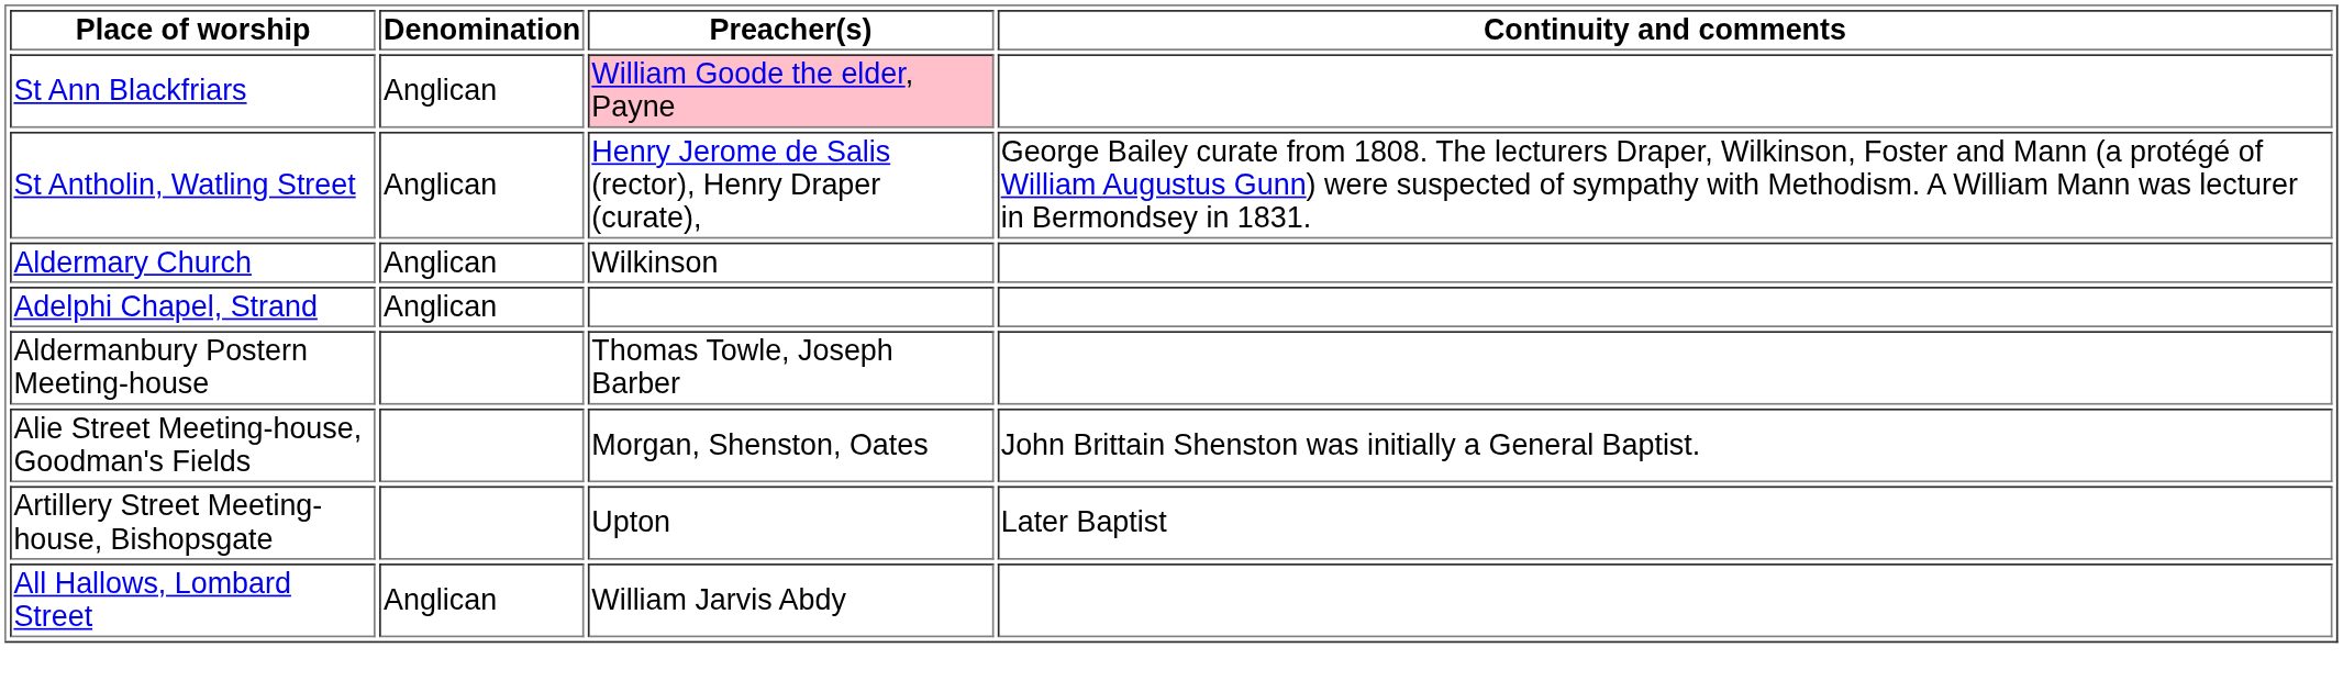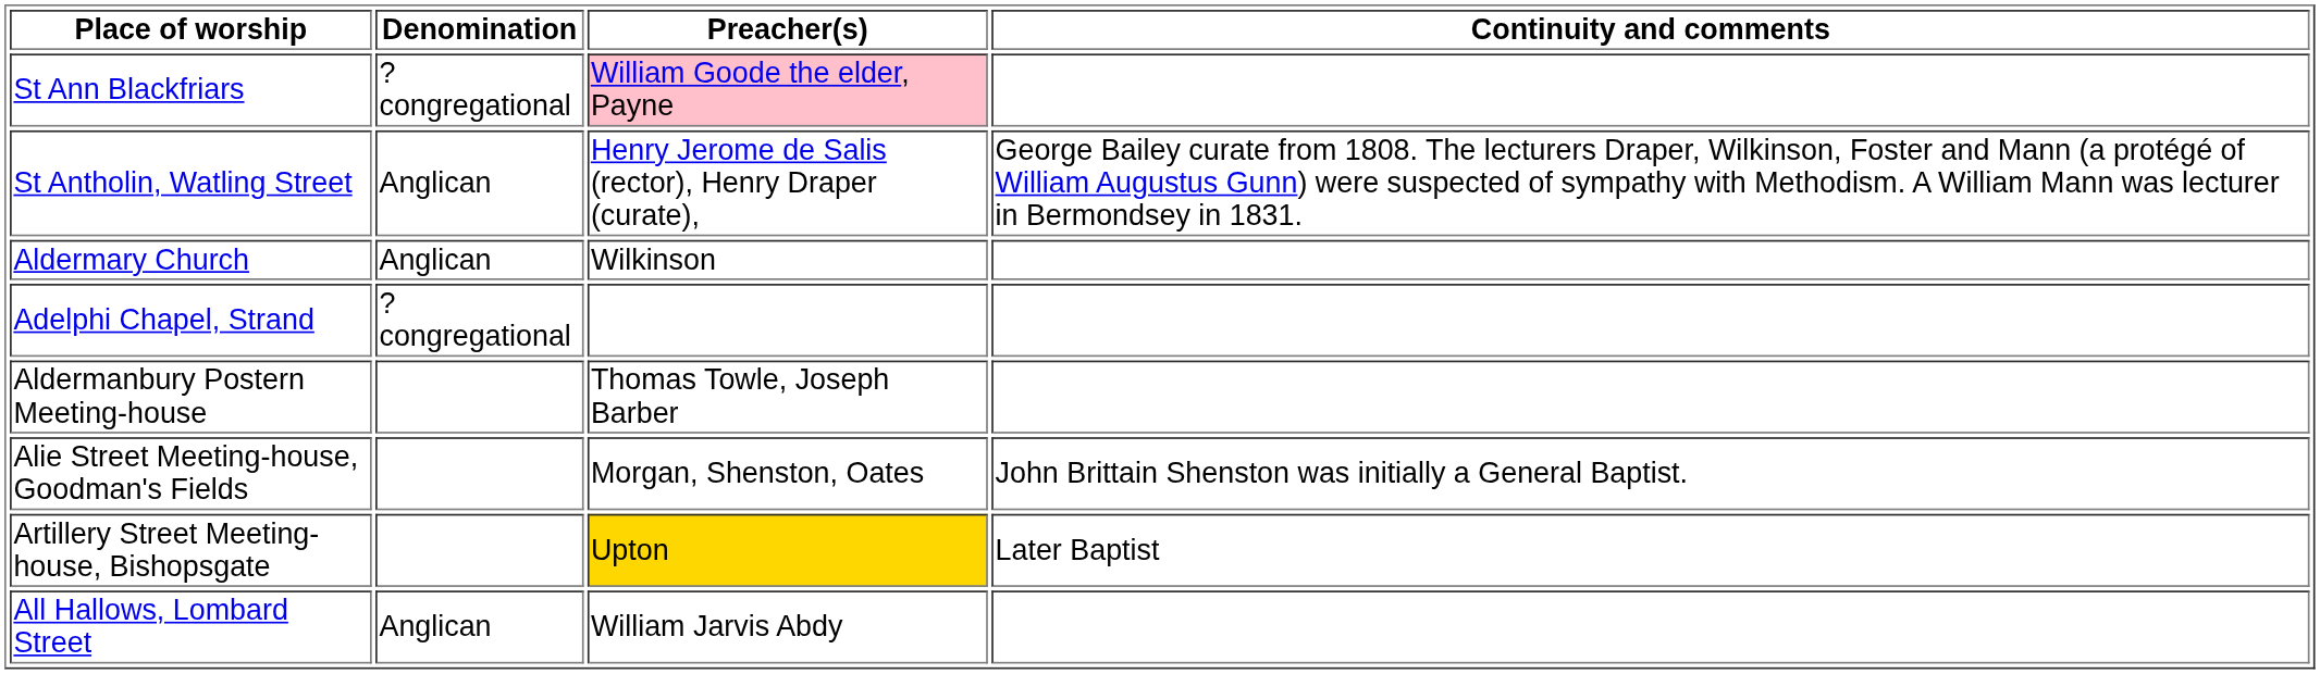St Ann Blackfriars | Denomination: Anglican -> ?congregational
Adelphi Chapel, Strand | Denomination: Anglican -> ?congregational
Artillery Street Meeting-house, Bishopsgate | Preacher(s): no background -> gold background
